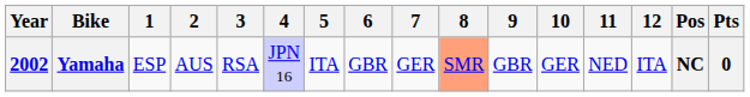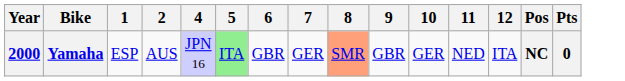- column: 3 | RSA
Yamaha | Year: 2002 -> 2000
Yamaha | 5: no background -> lightgreen background
